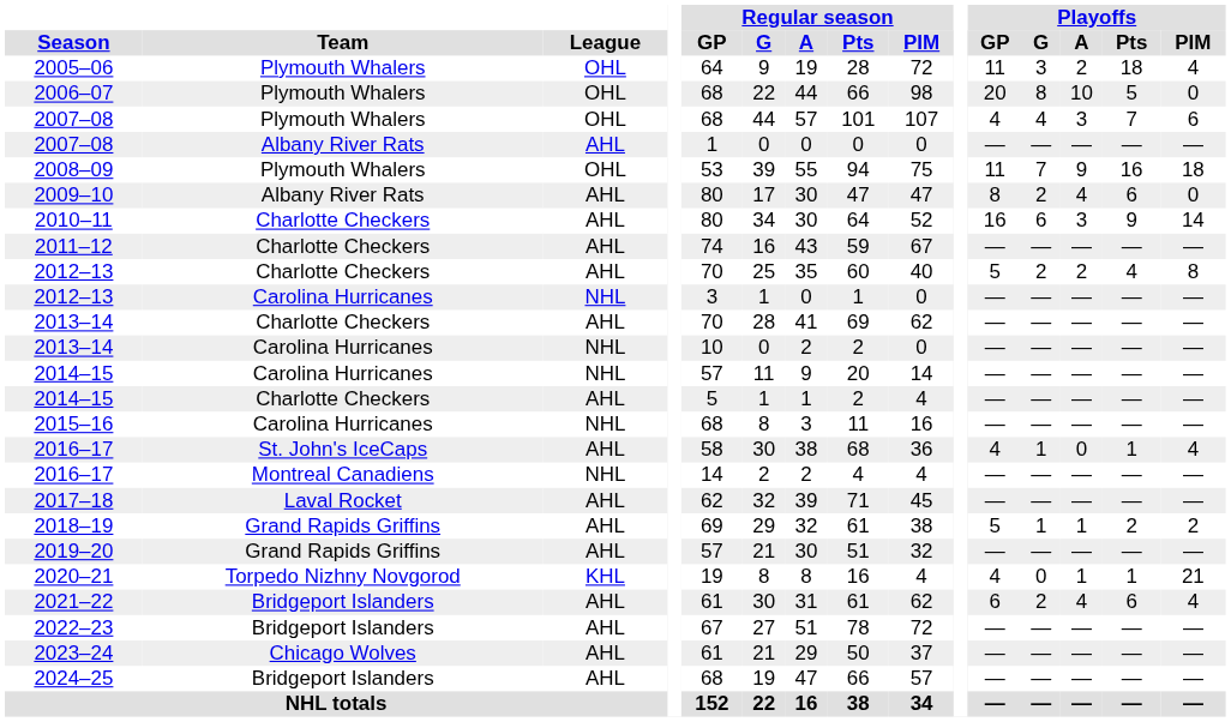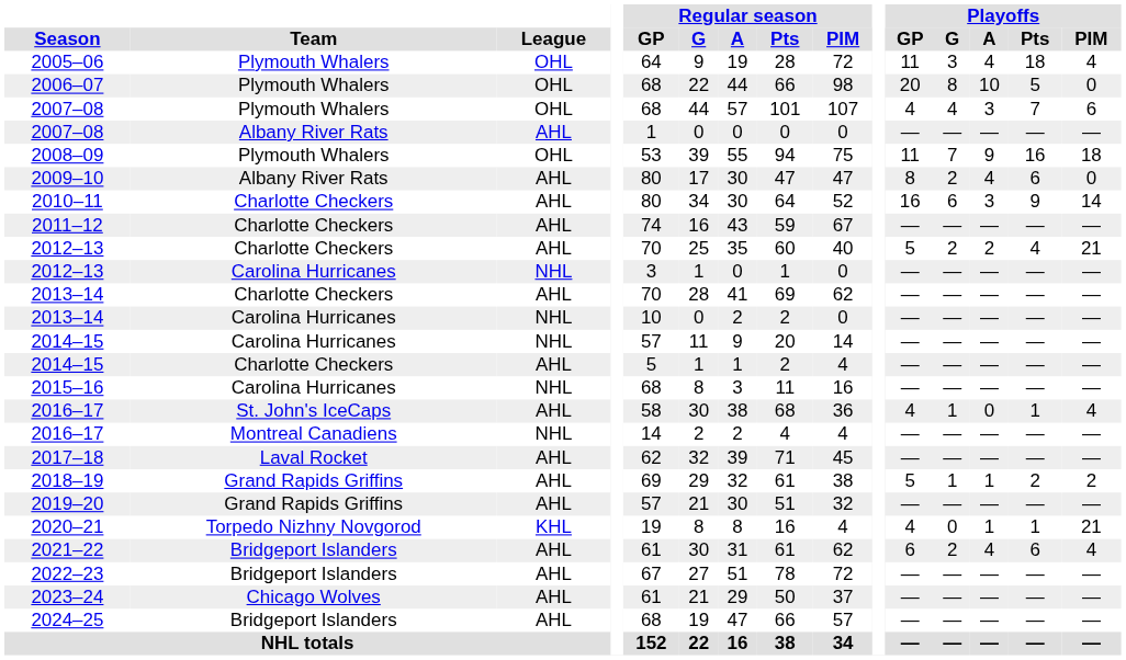2005–06 | Playoffs / A: 2 -> 4
2012–13 / Charlotte Checkers | Playoffs / PIM: 8 -> 21
